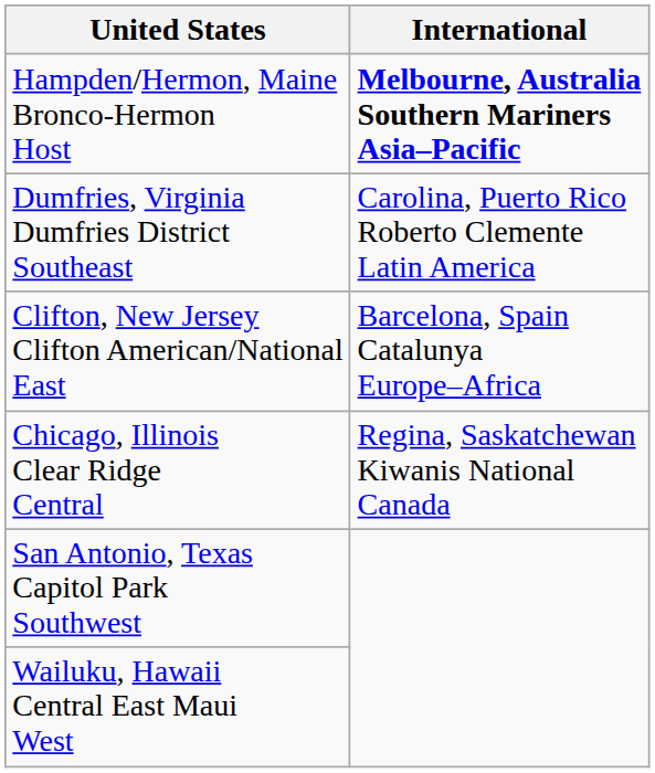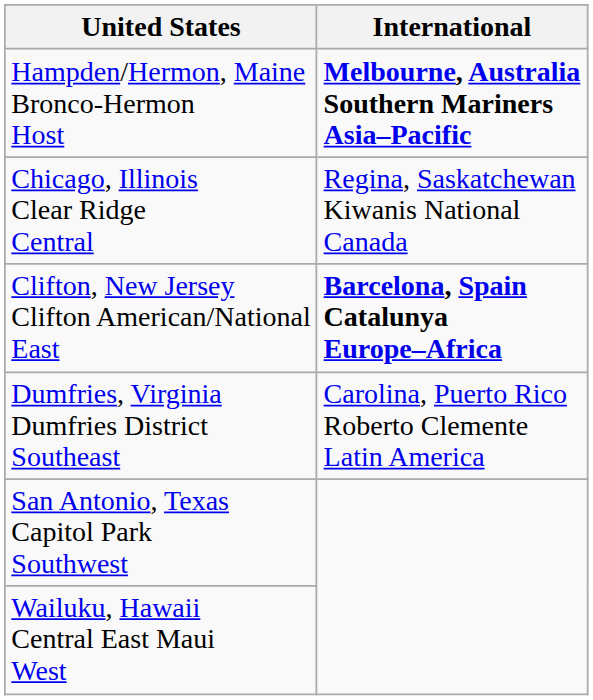rows swapped: Chicago, Illinois Clear Ridge Central <-> Dumfries, Virginia Dumfries District Southeast
Clifton, New Jersey Clifton American/National East | International: normal -> bold
